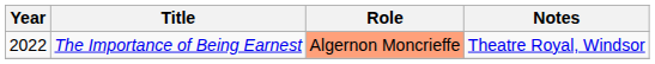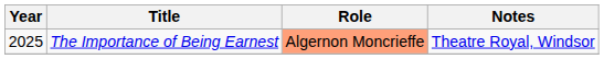The Importance of Being Earnest | Year: 2022 -> 2025
